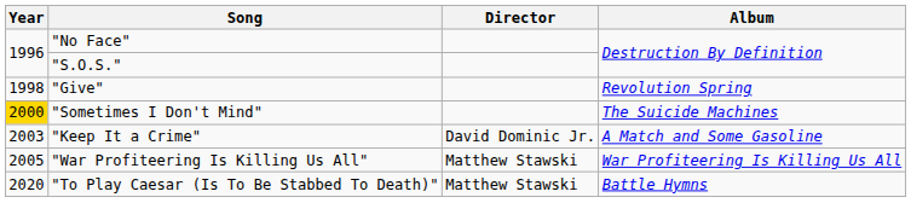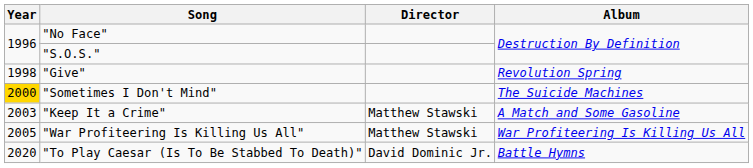"Keep It a Crime" | Director: David Dominic Jr. -> Matthew Stawski
"To Play Caesar (Is To Be Stabbed To Death)" | Director: Matthew Stawski -> David Dominic Jr.
